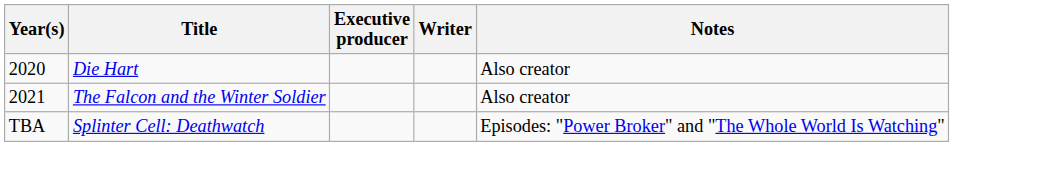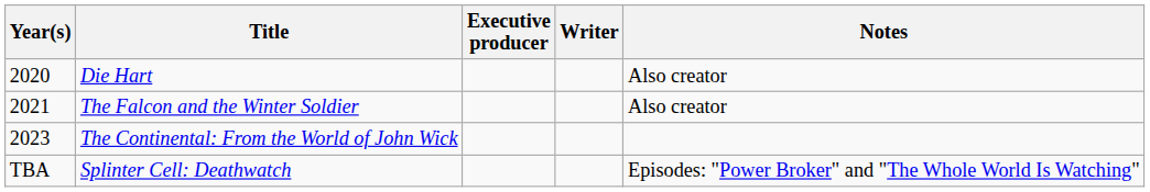+ row: 2023 | The Continental: From the World of John Wick
